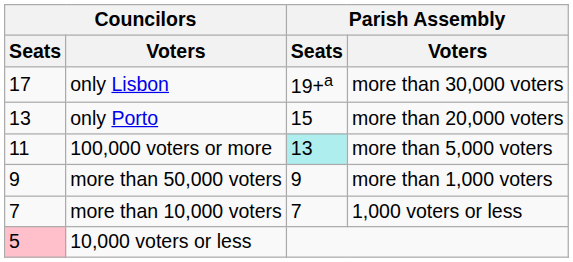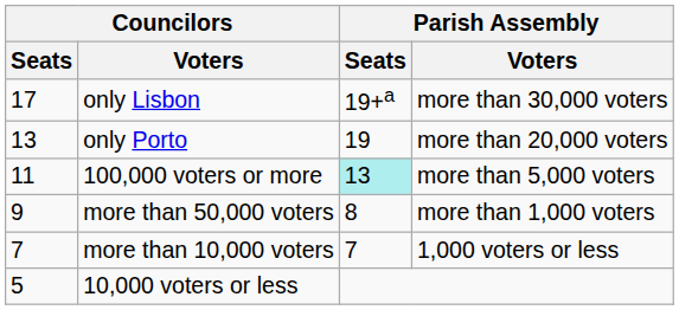only Porto | Parish Assembly / Seats: 15 -> 19
more than 50,000 voters | Parish Assembly / Seats: 9 -> 8
10,000 voters or less | Councilors / Seats: pink background -> no background
